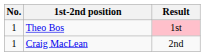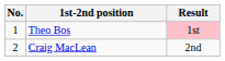Craig MacLean | No.: 1 -> 2
